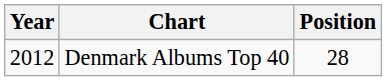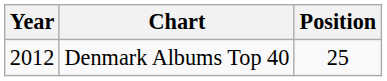Denmark Albums Top 40 | Position: 28 -> 25
